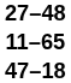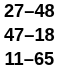rows swapped: 11–65 <-> 47–18
